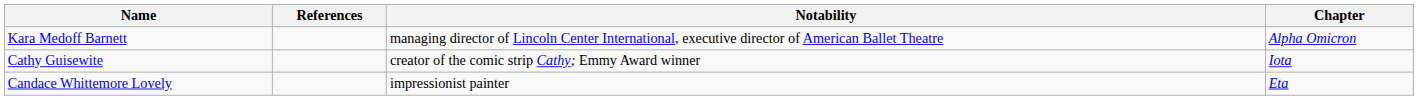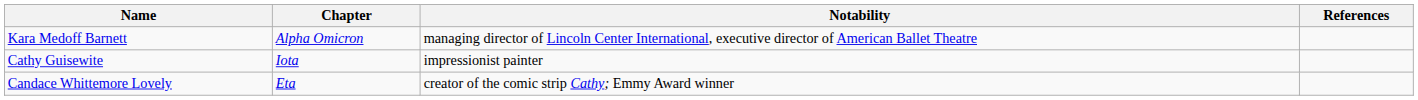columns swapped: Chapter <-> References
Cathy Guisewite | Notability: creator of the comic strip Cathy; Emmy Award winner -> impressionist painter
Candace Whittemore Lovely | Notability: impressionist painter -> creator of the comic strip Cathy; Emmy Award winner
